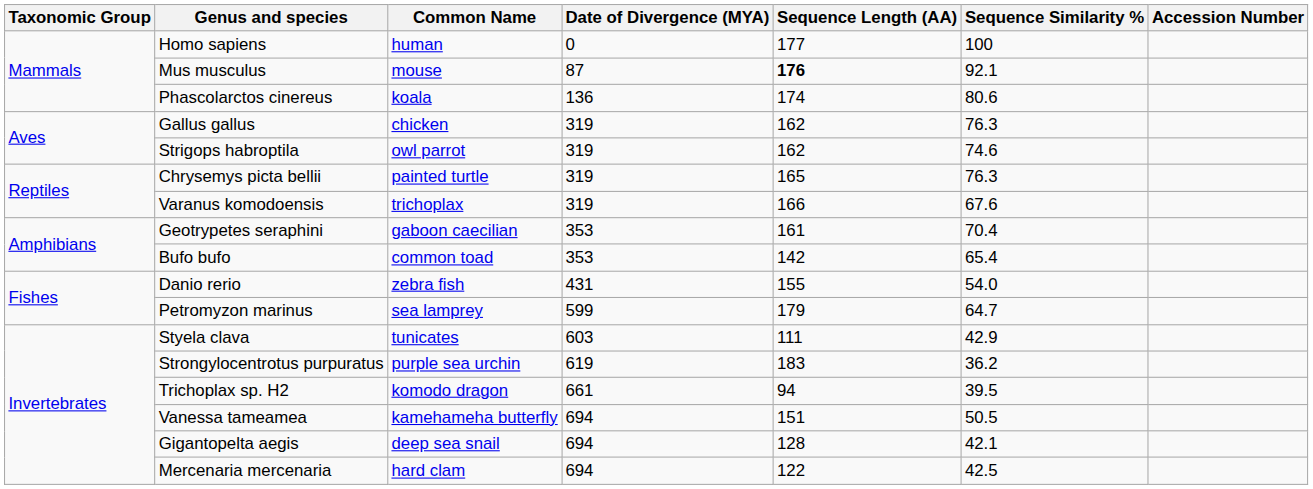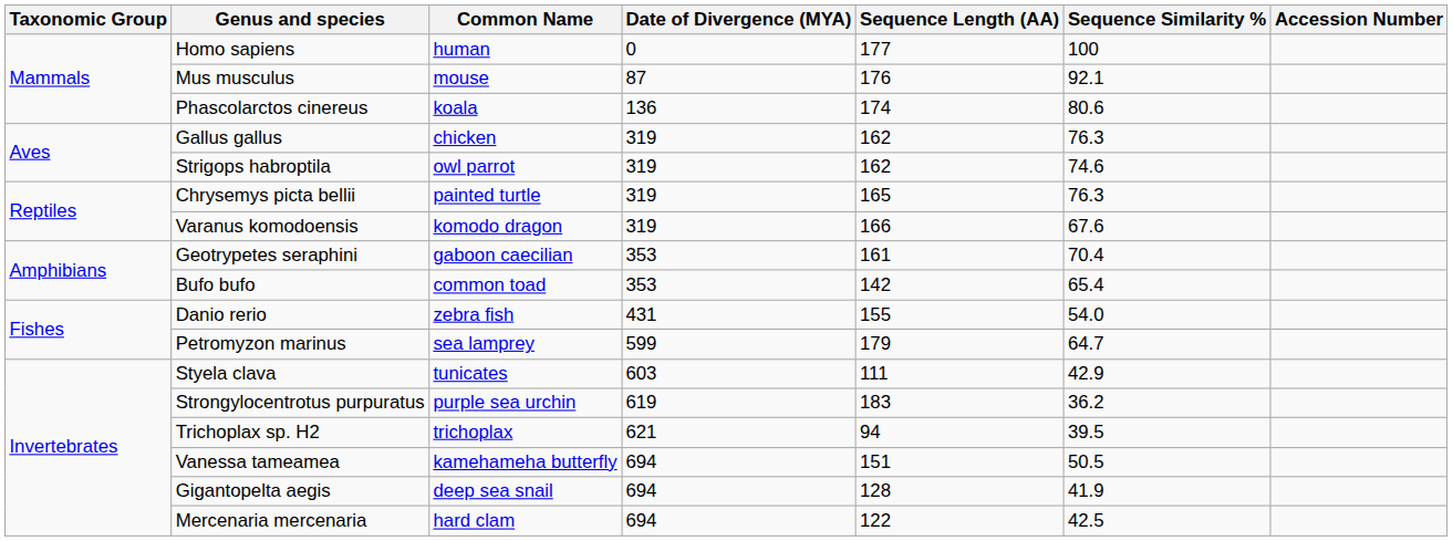Mus musculus | Sequence Length (AA): bold -> normal
Varanus komodoensis | Common Name: trichoplax -> komodo dragon
Trichoplax sp. H2 | Common Name: komodo dragon -> trichoplax
Trichoplax sp. H2 | Date of Divergence (MYA): 661 -> 621
Gigantopelta aegis | Sequence Similarity %: 42.1 -> 41.9
